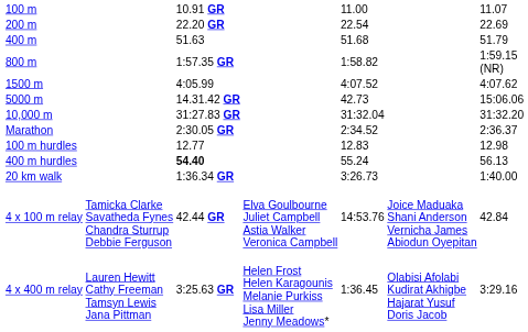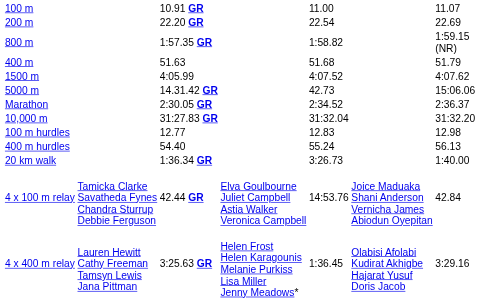rows swapped: 400 m <-> 800 m
rows swapped: 10,000 m <-> Marathon
400 m hurdles | column 3: bold -> normal
